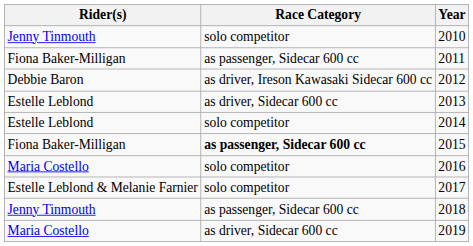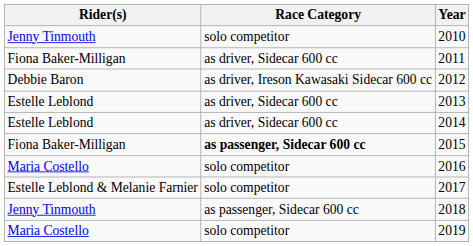2011 | Race Category: as passenger, Sidecar 600 cc -> as driver, Sidecar 600 cc
2014 | Race Category: solo competitor -> as driver, Sidecar 600 cc
2019 | Race Category: as driver, Sidecar 600 cc -> solo competitor
